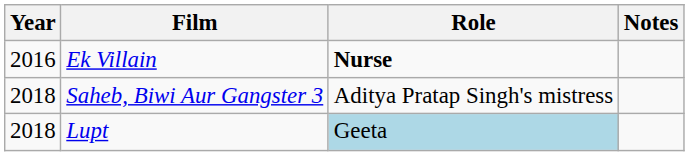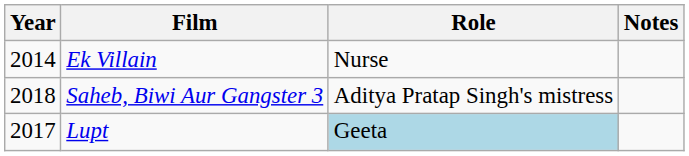Ek Villain | Year: 2016 -> 2014
Ek Villain | Role: bold -> normal
Lupt | Year: 2018 -> 2017
